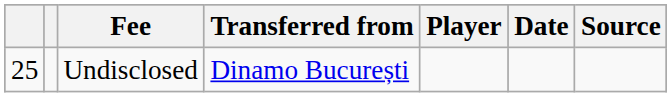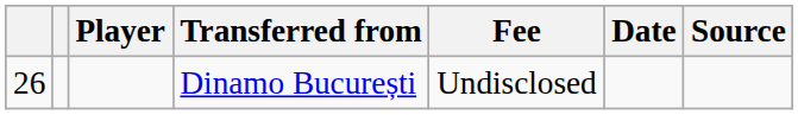columns swapped: Player <-> Fee
Dinamo București | column 1: 25 -> 26
